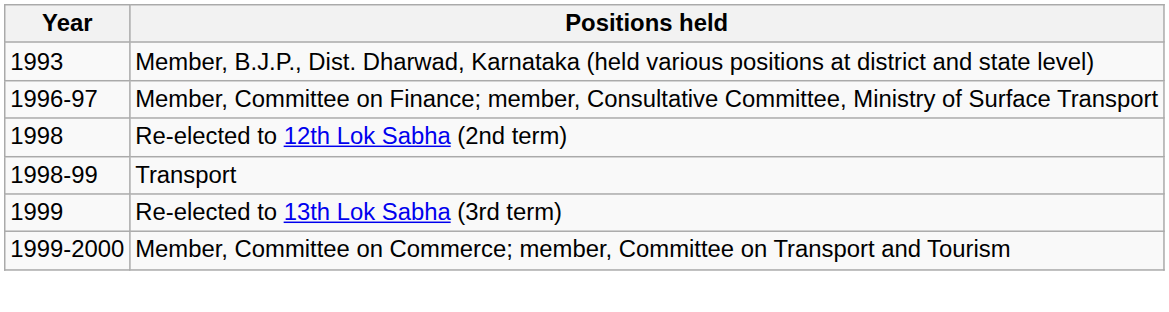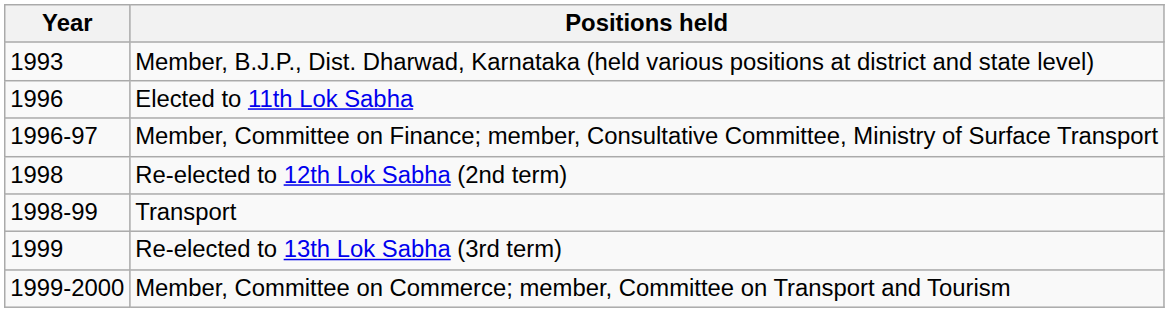+ row: 1996 | Elected to 11th Lok Sabha
